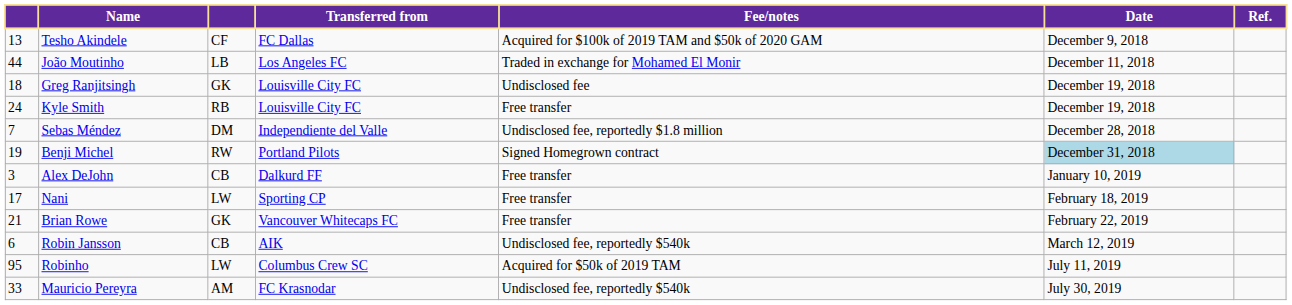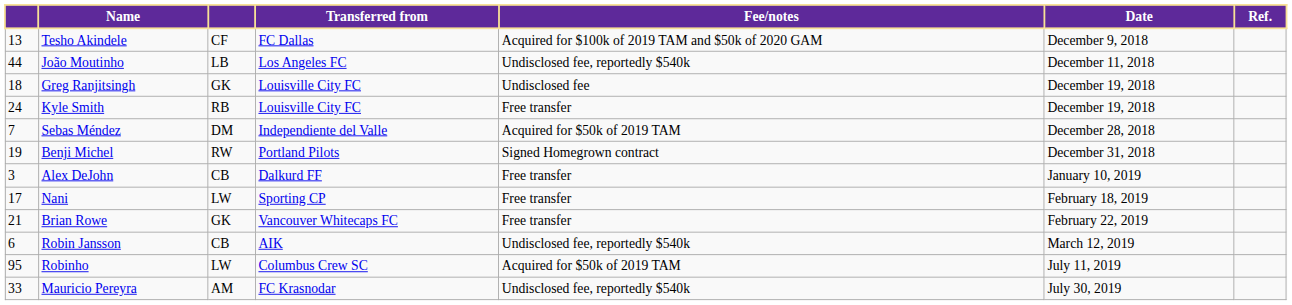João Moutinho | Fee/notes: Traded in exchange for Mohamed El Monir -> Undisclosed fee, reportedly $540k
Sebas Méndez | Fee/notes: Undisclosed fee, reportedly $1.8 million -> Acquired for $50k of 2019 TAM
Benji Michel | Date: lightblue background -> no background
